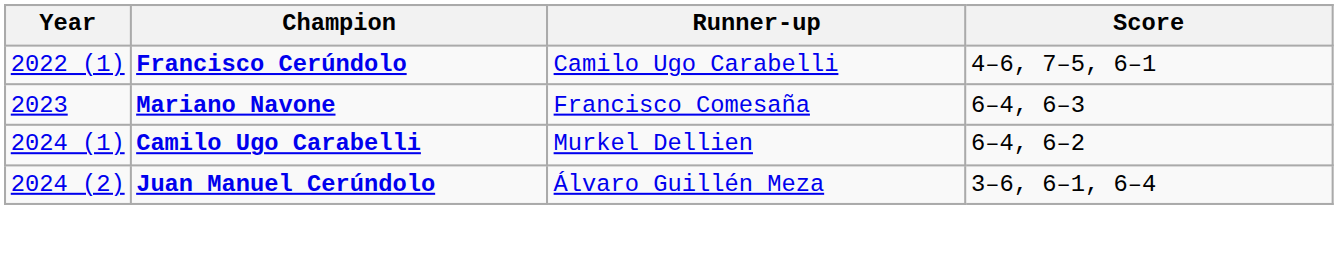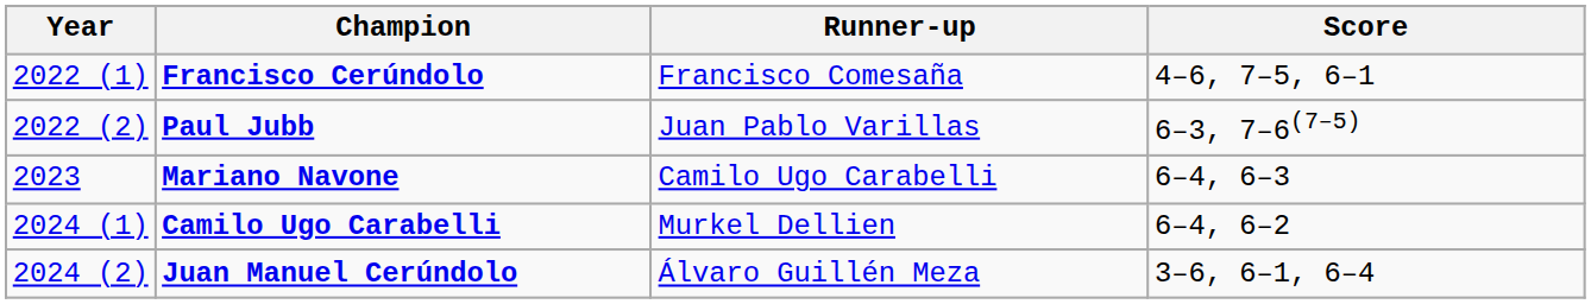Francisco Cerúndolo | Runner-up: Camilo Ugo Carabelli -> Francisco Comesaña
+ row: 2022 (2) | Paul Jubb | Juan Pablo Varillas | 6–3, 7–6(7–5)
Mariano Navone | Runner-up: Francisco Comesaña -> Camilo Ugo Carabelli
